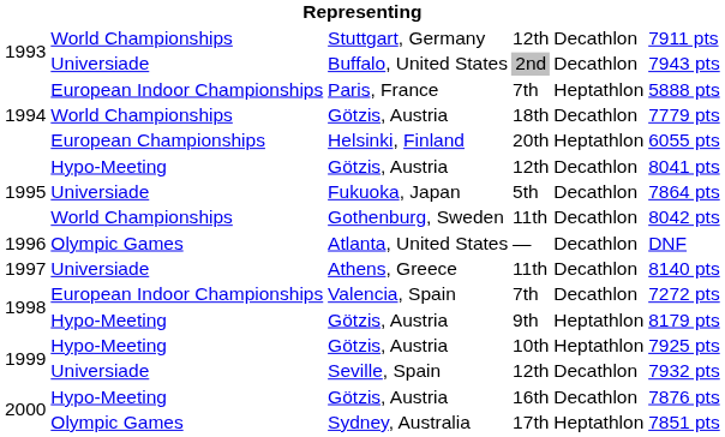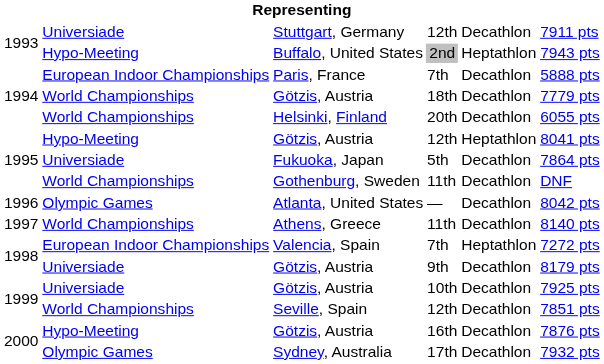Stuttgart, Germany | column 2: World Championships -> Universiade
Buffalo, United States | column 2: Universiade -> Hypo-Meeting
Buffalo, United States | column 5: Decathlon -> Heptathlon
Paris, France | column 5: Heptathlon -> Decathlon
Helsinki, Finland | column 2: European Championships -> World Championships
Helsinki, Finland | column 5: Heptathlon -> Decathlon
Götzis, Austria / 12th | column 5: Decathlon -> Heptathlon
Gothenburg, Sweden | column 6: 8042 pts -> DNF
Atlanta, United States | column 6: DNF -> 8042 pts
Athens, Greece | column 2: Universiade -> World Championships
Valencia, Spain | column 5: Decathlon -> Heptathlon
Götzis, Austria / 9th | column 2: Hypo-Meeting -> Universiade
Götzis, Austria / 9th | column 5: Heptathlon -> Decathlon
Götzis, Austria / 10th | column 2: Hypo-Meeting -> Universiade
Götzis, Austria / 10th | column 5: Heptathlon -> Decathlon
Seville, Spain | column 2: Universiade -> World Championships
Seville, Spain | column 6: 7932 pts -> 7851 pts
Sydney, Australia | column 5: Heptathlon -> Decathlon
Sydney, Australia | column 6: 7851 pts -> 7932 pts
